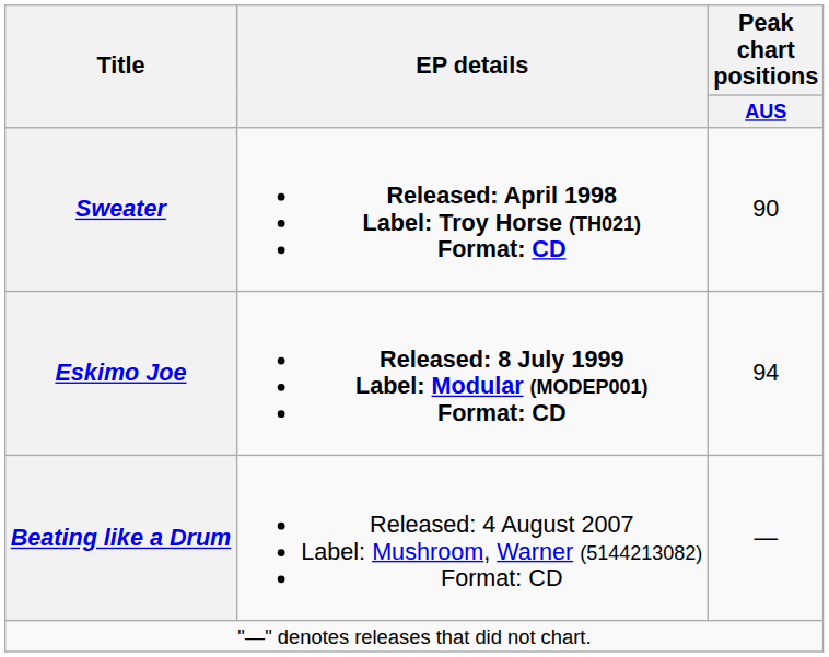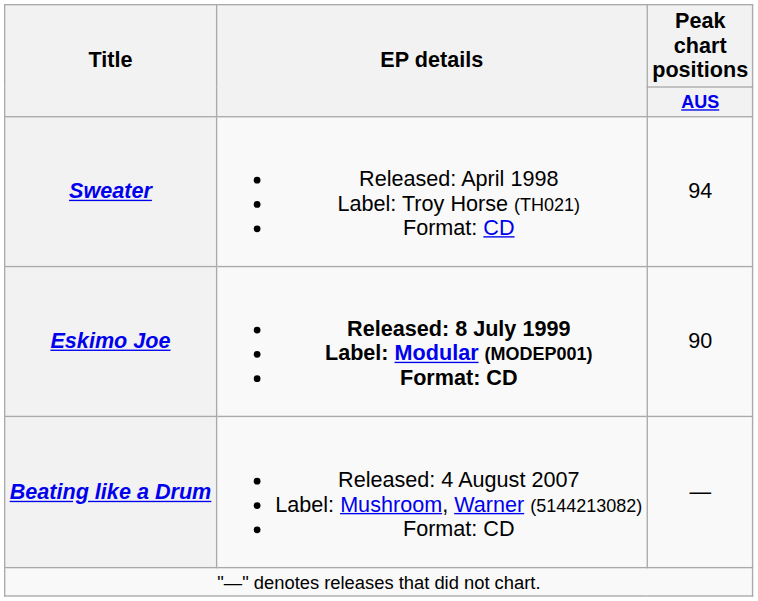Sweater | EP details: bold -> normal
Sweater | Peak chart positions / AUS: 90 -> 94
Eskimo Joe | Peak chart positions / AUS: 94 -> 90
